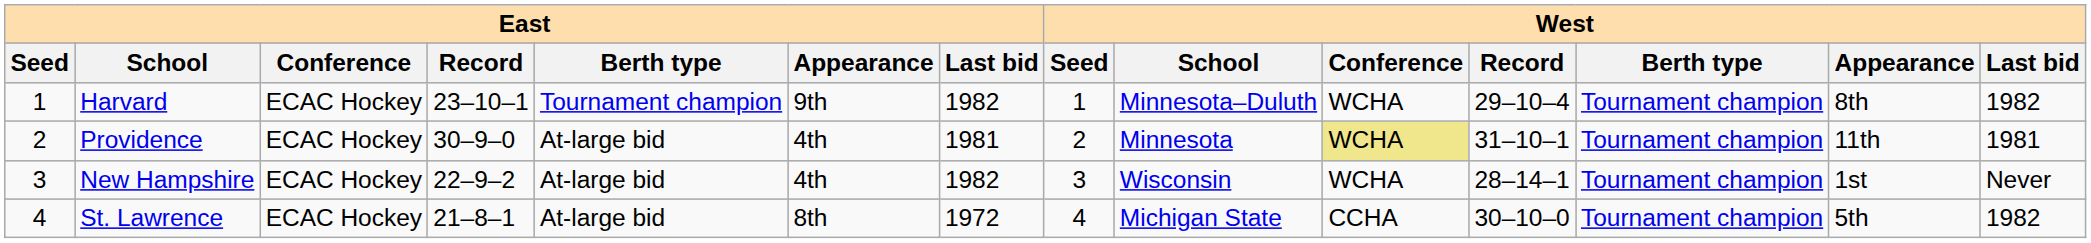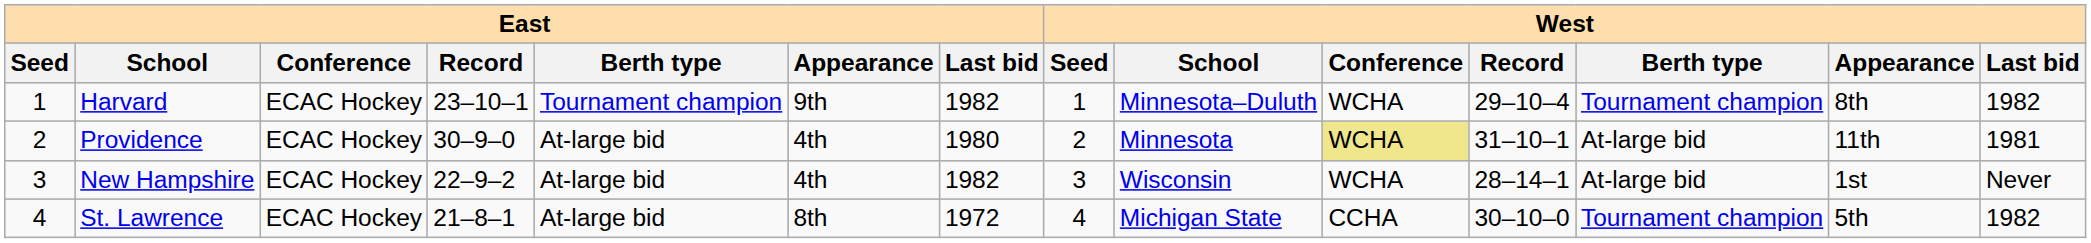Providence | East / Last bid: 1981 -> 1980
Providence | West / Berth type: Tournament champion -> At-large bid
New Hampshire | West / Berth type: Tournament champion -> At-large bid
